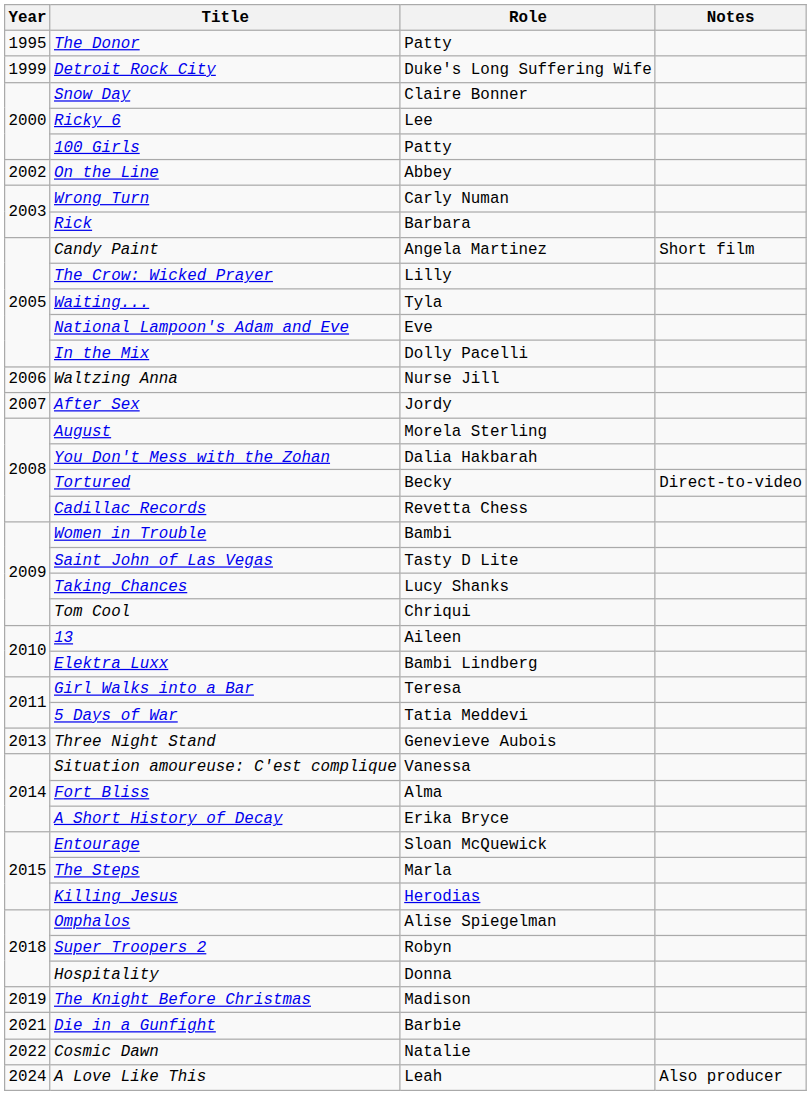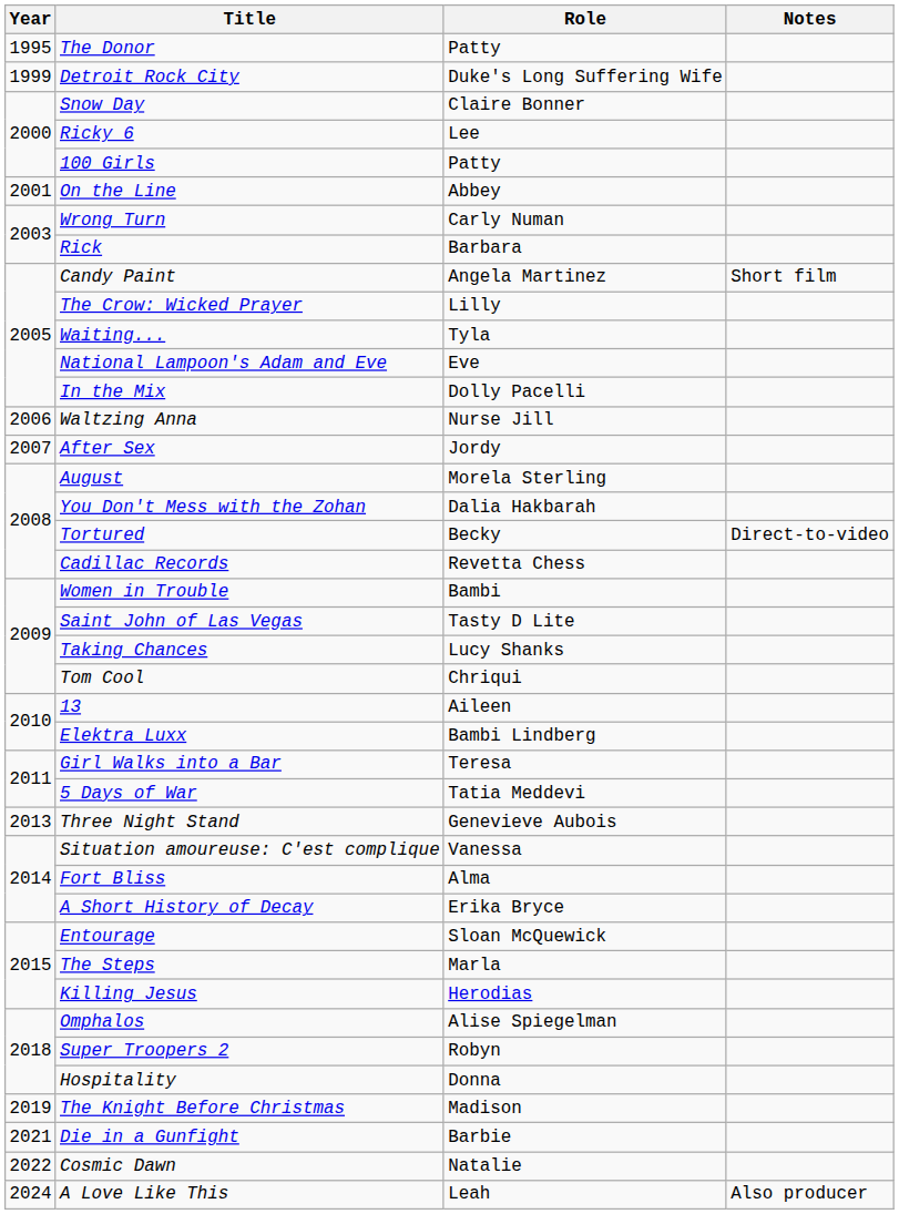On the Line | Year: 2002 -> 2001
